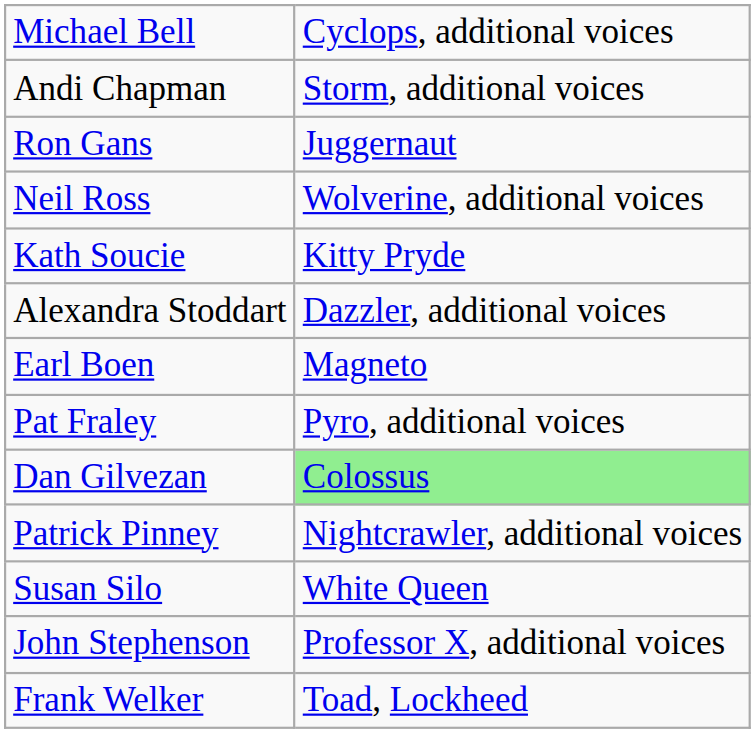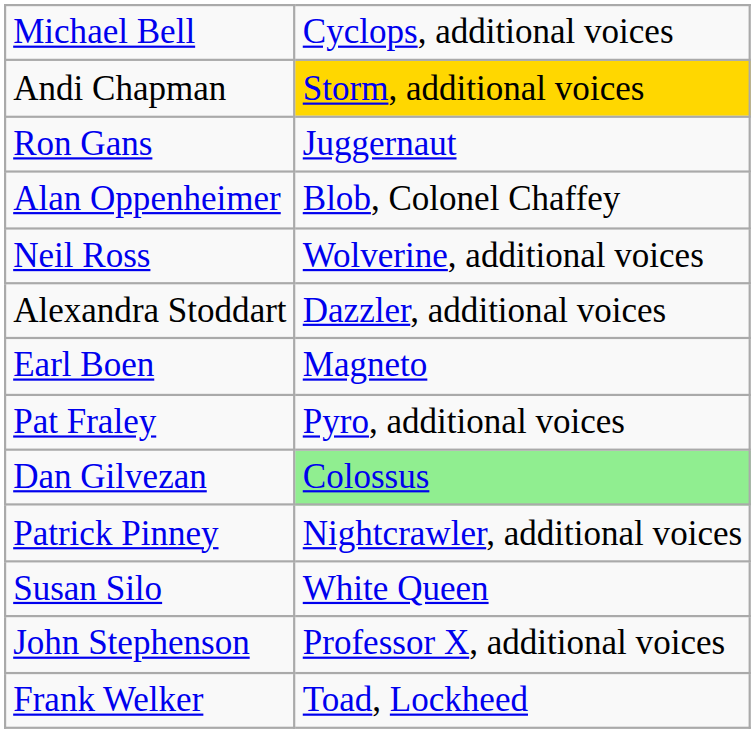Andi Chapman | column 2: no background -> gold background
+ row: Alan Oppenheimer | Blob, Colonel Chaffey
- row: Kath Soucie | Kitty Pryde
